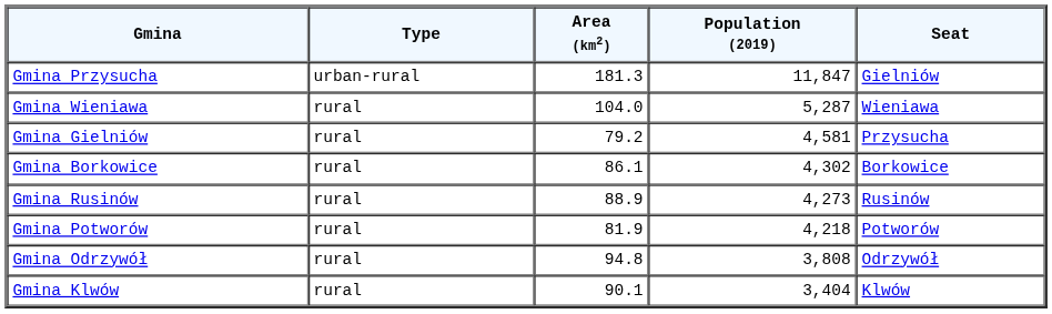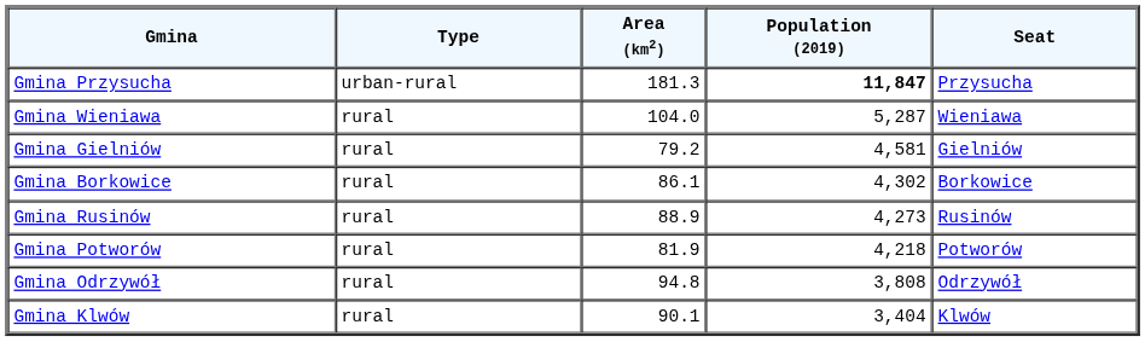Gmina Przysucha | Population (2019): normal -> bold
Gmina Przysucha | Seat: Gielniów -> Przysucha
Gmina Gielniów | Seat: Przysucha -> Gielniów
